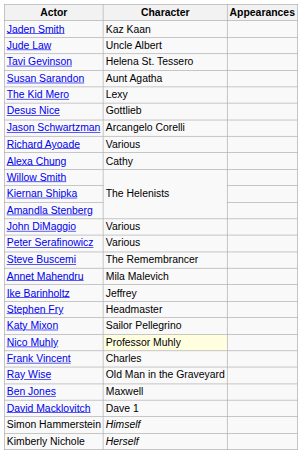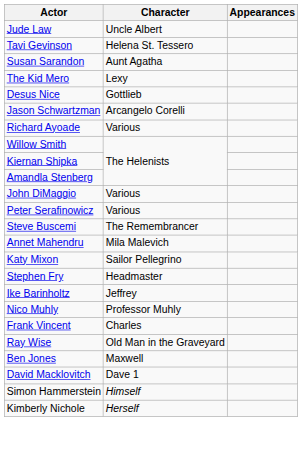- row: Jaden Smith | Kaz Kaan
- row: Alexa Chung | Cathy
rows swapped: Ike Barinholtz <-> Katy Mixon
Nico Muhly | Character: lightyellow background -> no background
